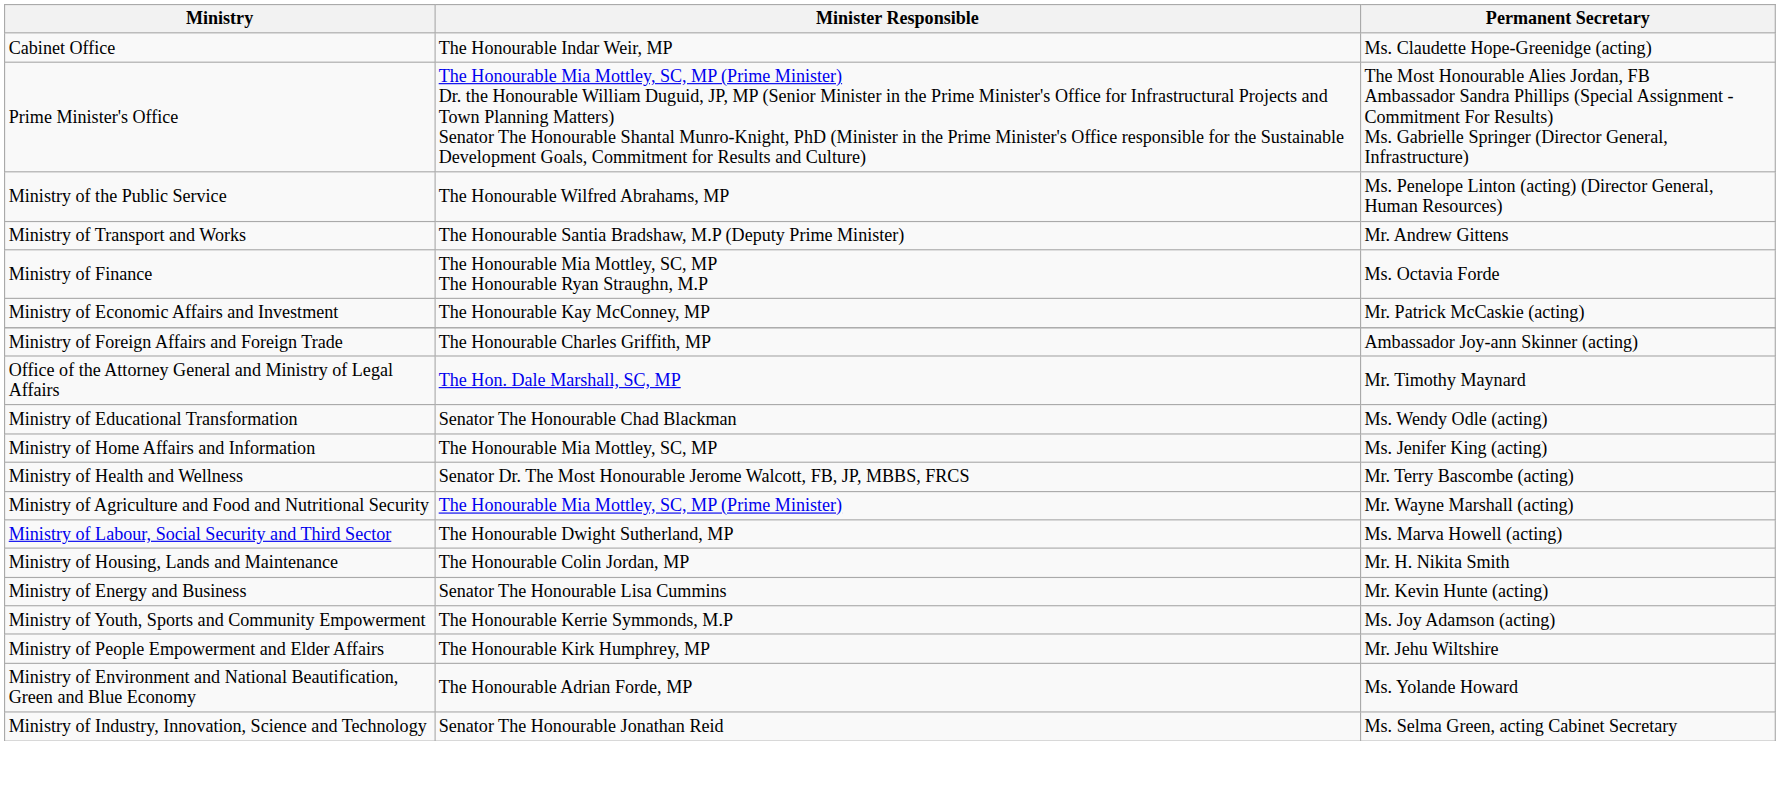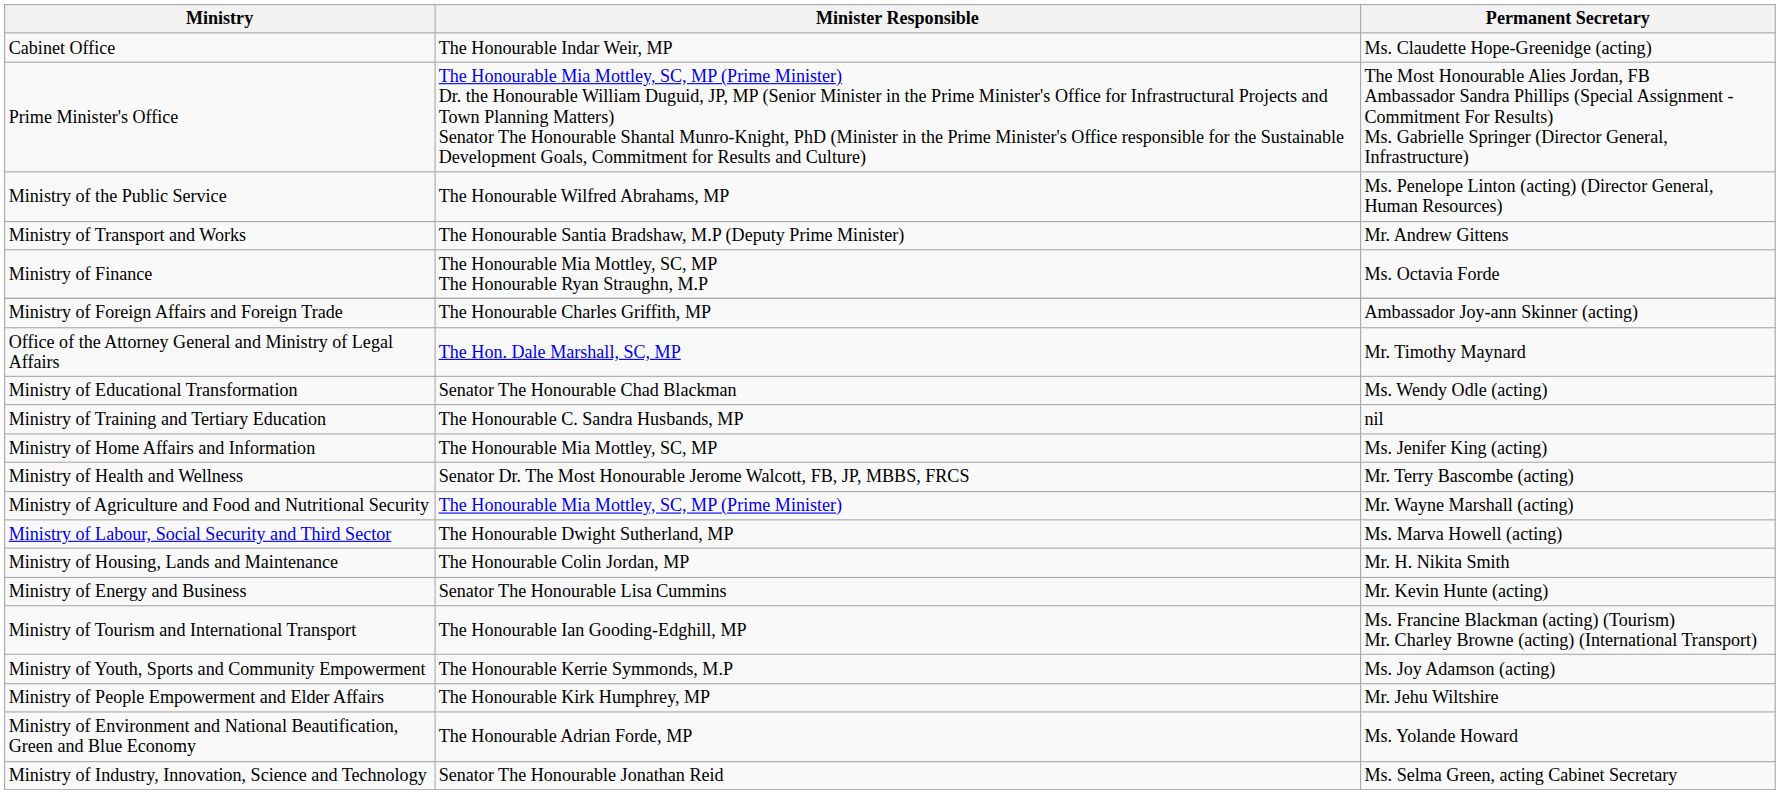- row: Ministry of Economic Affairs and Investment | The Honourable Kay McConney, MP | Mr. Patrick McCaskie (acting)
+ row: Ministry of Training and Tertiary Education | The Honourable C. Sandra Husbands, MP | nil
+ row: Ministry of Tourism and International Transport | The Honourable Ian Gooding-Edghill, MP | Ms. Francine Blackman (acting) (Tourism) Mr. Charley Browne (acting) (International Transport)
